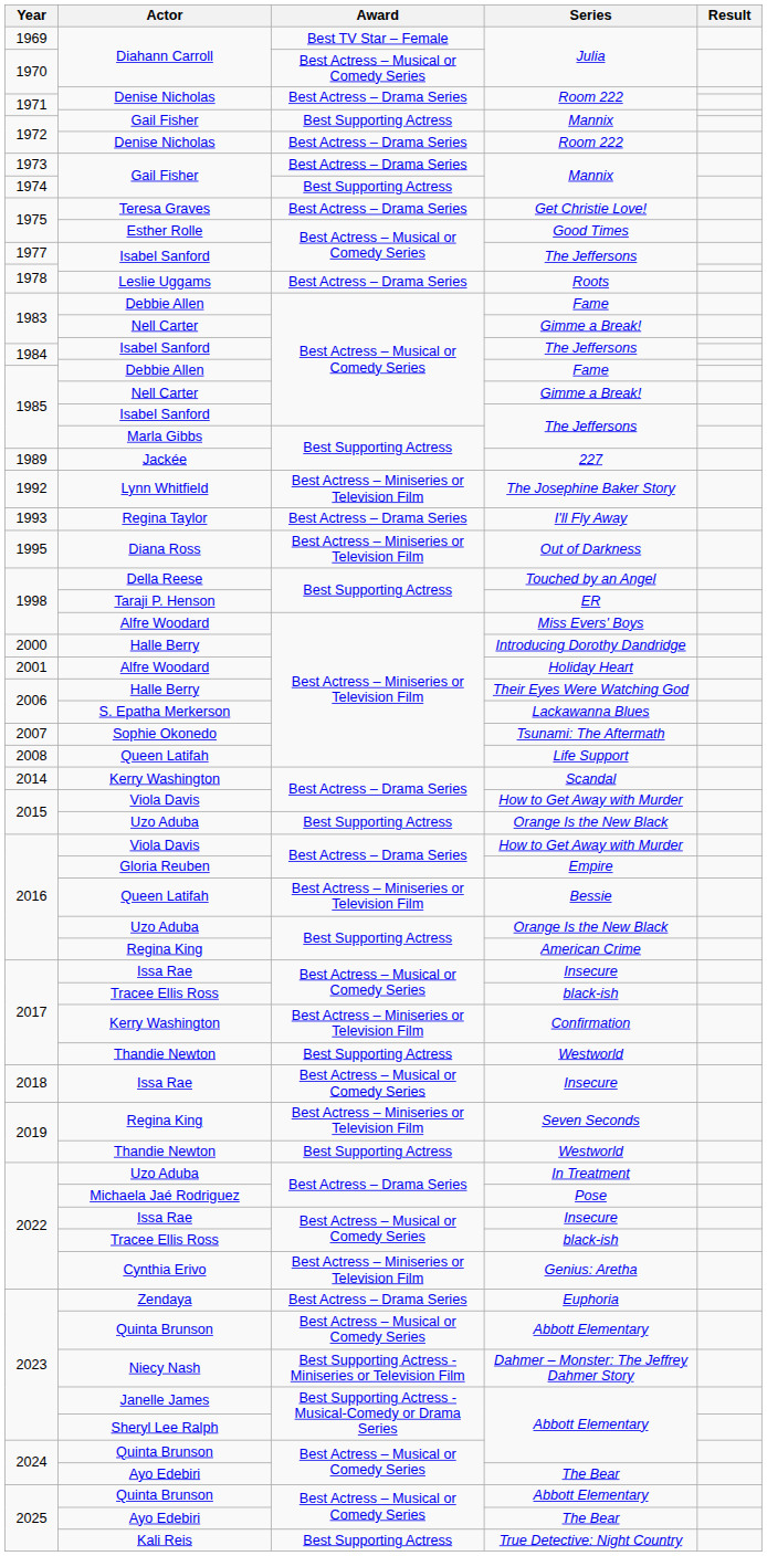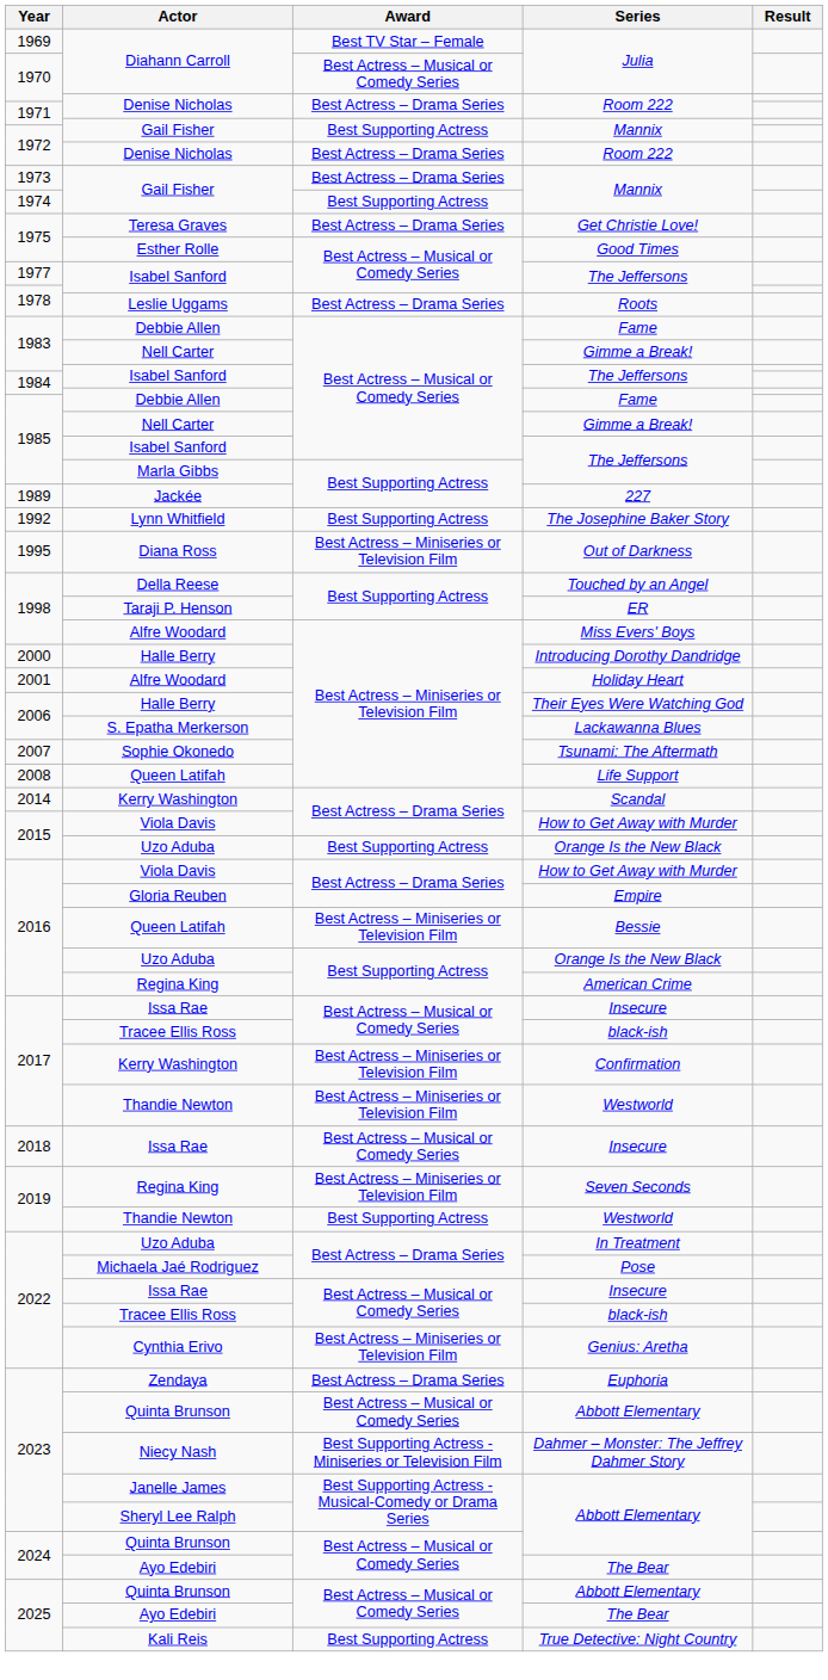The Josephine Baker Story | Award: Best Actress – Miniseries or Television Film -> Best Supporting Actress
- row: 1993 | Regina Taylor | Best Actress – Drama Series | I'll Fly Away
2017 / Westworld | Award: Best Supporting Actress -> Best Actress – Miniseries or Television Film
